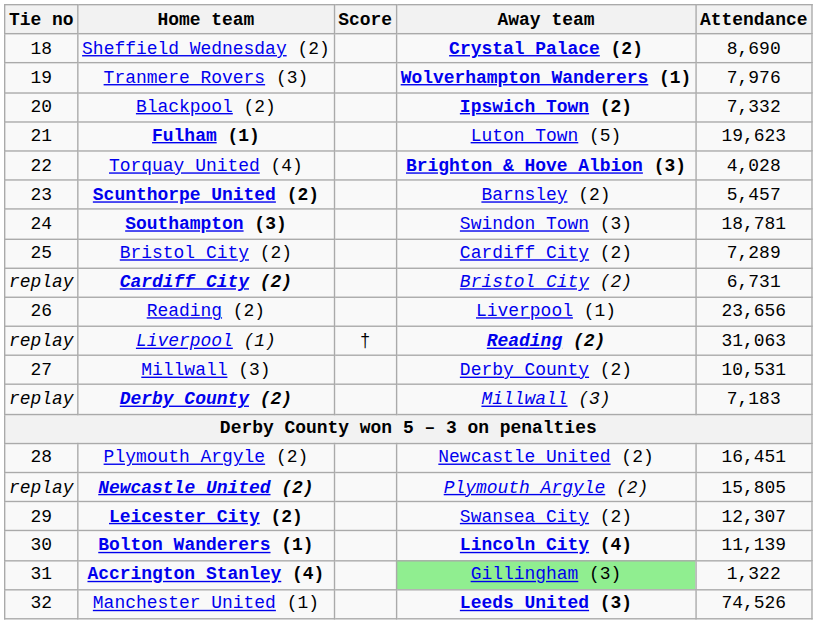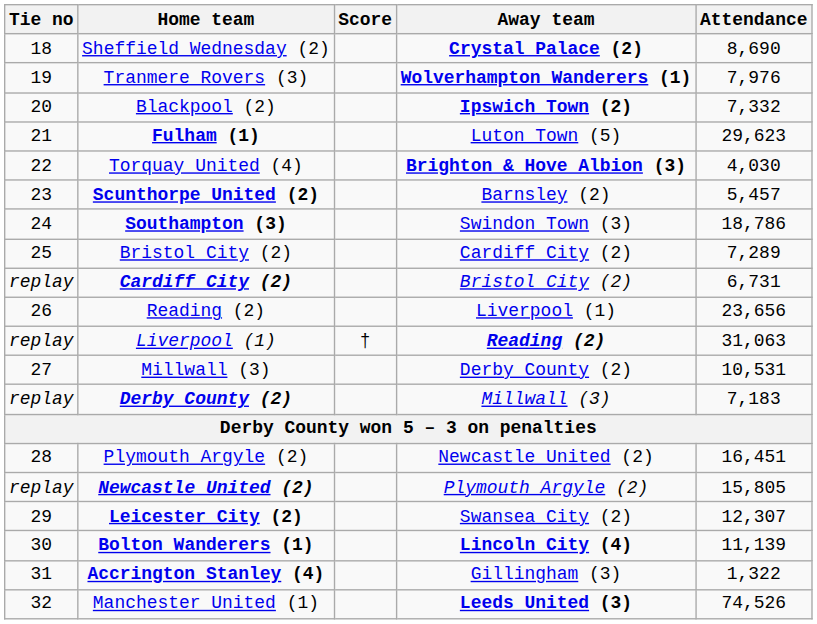Fulham (1) | Attendance: 19,623 -> 29,623
Torquay United (4) | Attendance: 4,028 -> 4,030
Southampton (3) | Attendance: 18,781 -> 18,786
Accrington Stanley (4) | Away team: lightgreen background -> no background
